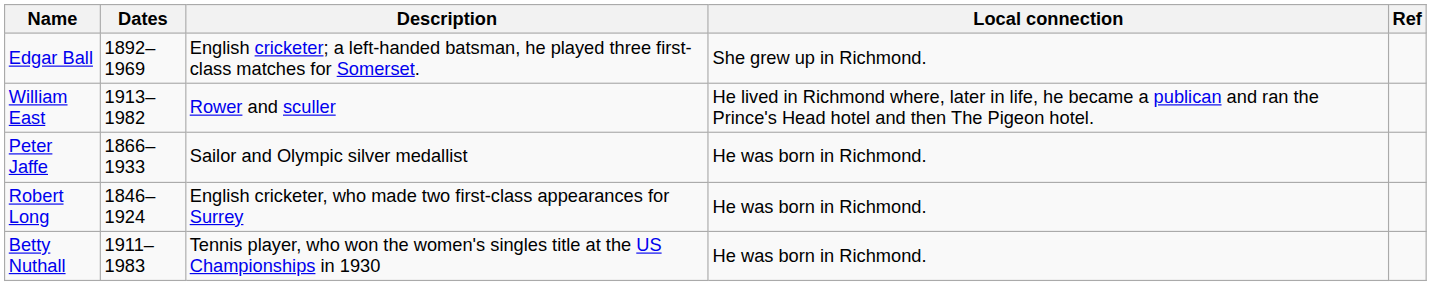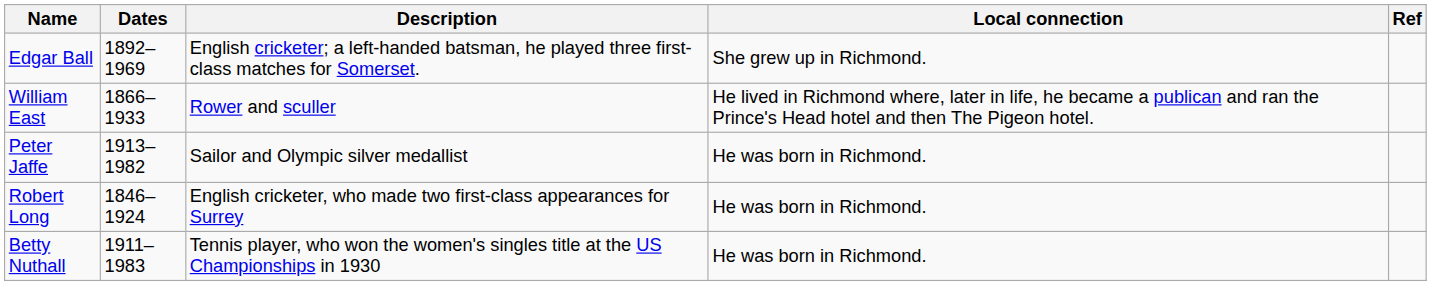William East | Dates: 1913–1982 -> 1866–1933
Peter Jaffe | Dates: 1866–1933 -> 1913–1982
